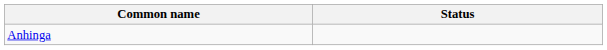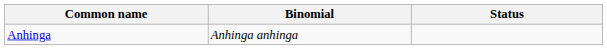+ column: Binomial | Anhinga anhinga
